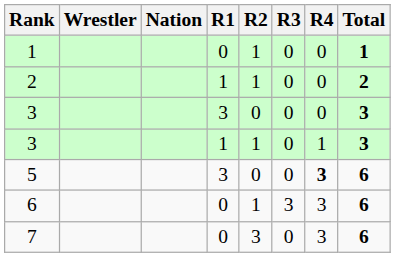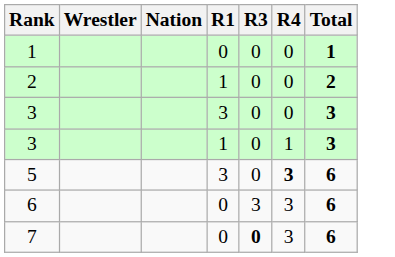- column: R2 | 1 | 1 | 0 | 1 | 0 | 1 | 3
7 | R3: normal -> bold
